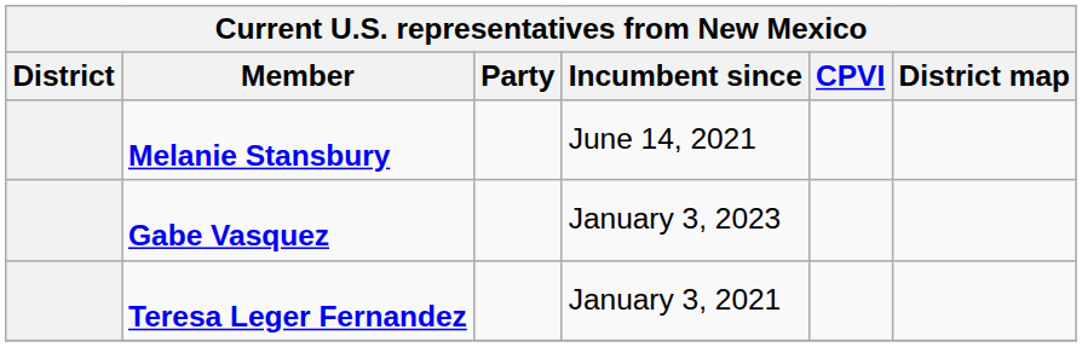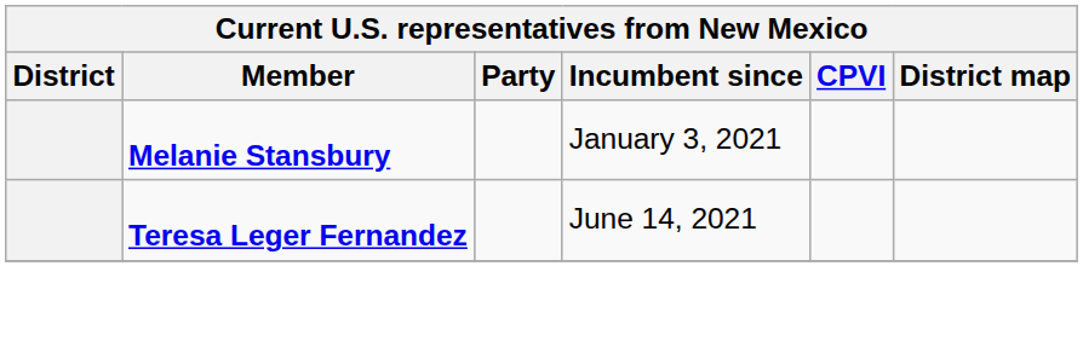Melanie Stansbury | Incumbent since: June 14, 2021 -> January 3, 2021
- row: Gabe Vasquez | January 3, 2023
Teresa Leger Fernandez | Incumbent since: January 3, 2021 -> June 14, 2021
